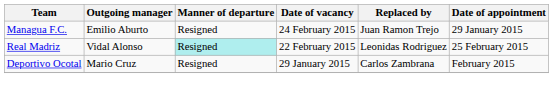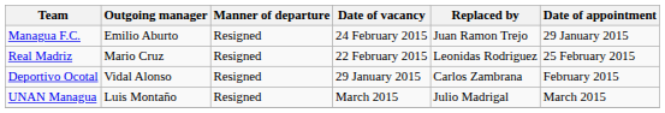Real Madriz | Outgoing manager: Vidal Alonso -> Mario Cruz
Real Madriz | Manner of departure: paleturquoise background -> no background
Deportivo Ocotal | Outgoing manager: Mario Cruz -> Vidal Alonso
+ row: UNAN Managua | Luis Montaño | Resigned | March 2015 | Julio Madrigal | March 2015
